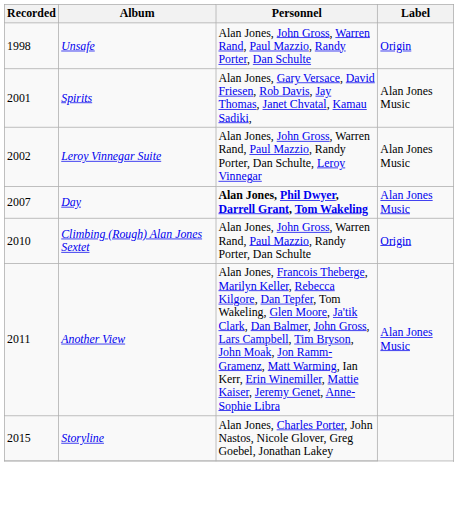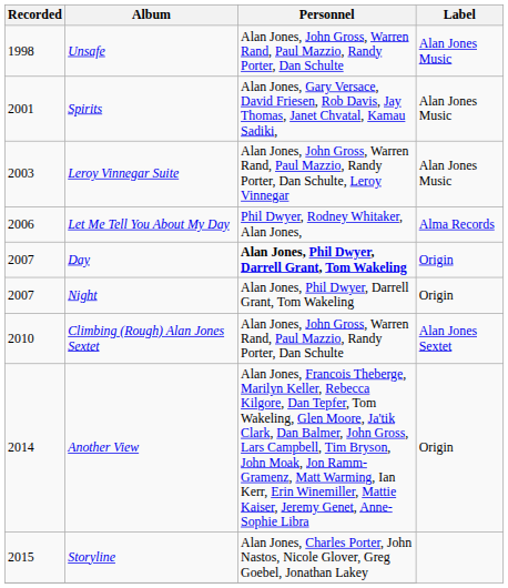Unsafe | Label: Origin -> Alan Jones Music
Leroy Vinnegar Suite | Recorded: 2002 -> 2003
+ row: 2006 | Let Me Tell You About My Day | Phil Dwyer, Rodney Whitaker, Alan Jones, | Alma Records
Day | Label: Alan Jones Music -> Origin
+ row: 2007 | Night | Alan Jones, Phil Dwyer, Darrell Grant, Tom Wakeling | Origin
Climbing (Rough) Alan Jones Sextet | Label: Origin -> Alan Jones Sextet
Another View | Recorded: 2011 -> 2014
Another View | Label: Alan Jones Music -> Origin
